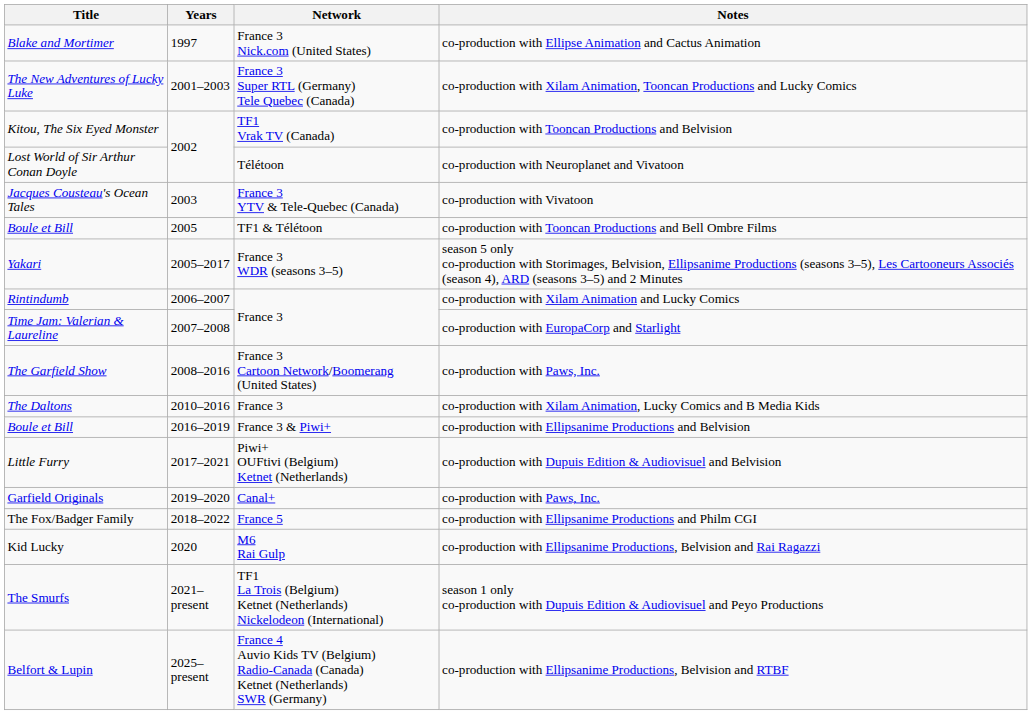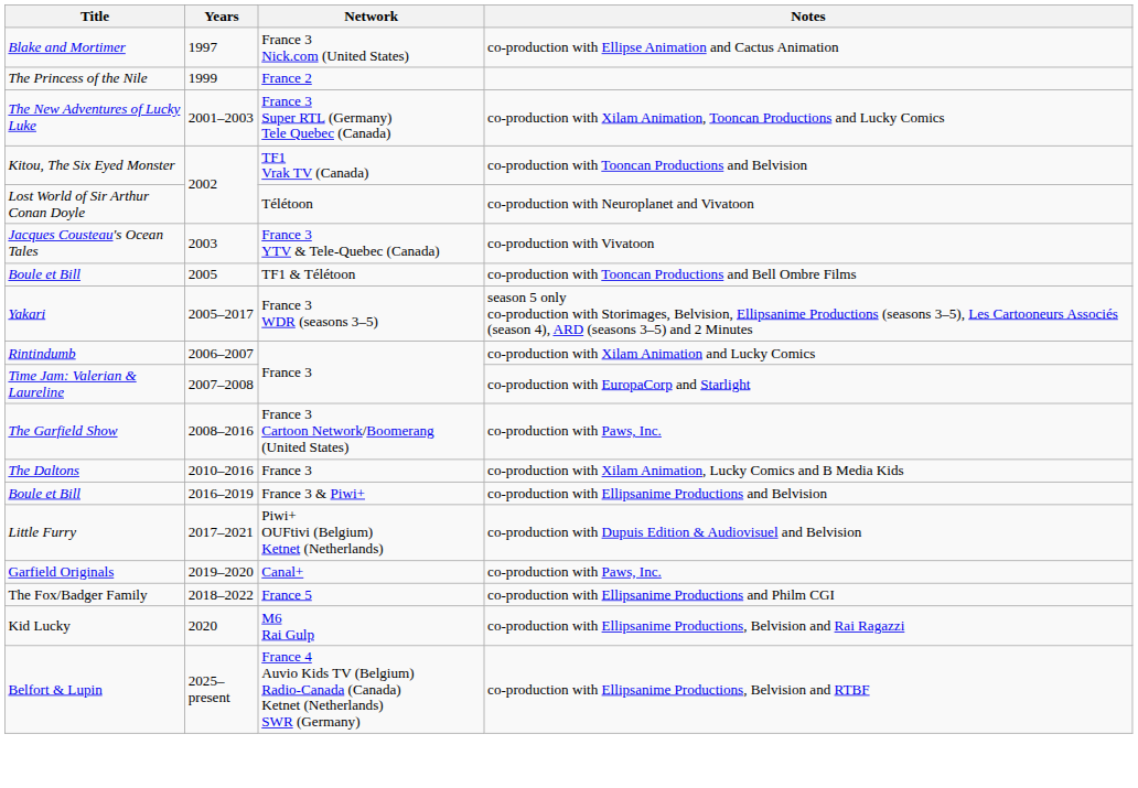+ row: The Princess of the Nile | 1999 | France 2
- row: The Smurfs | 2021–present | TF1 La Trois (Belgium) Ketnet (Netherlands) Nickelodeon (International) | season 1 only co-production with Dupuis Edition & Audiovisuel and Peyo Productions
